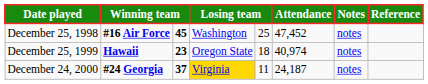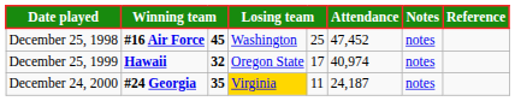December 25, 1999 | column 3: 23 -> 32
December 25, 1999 | column 5: 18 -> 17
December 24, 2000 | column 3: 37 -> 35
